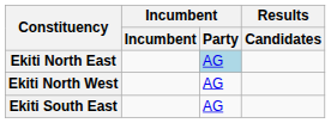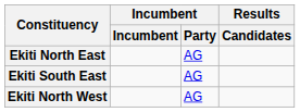Ekiti North East | Incumbent / Party: lightblue background -> no background
rows swapped: Ekiti South East <-> Ekiti North West
